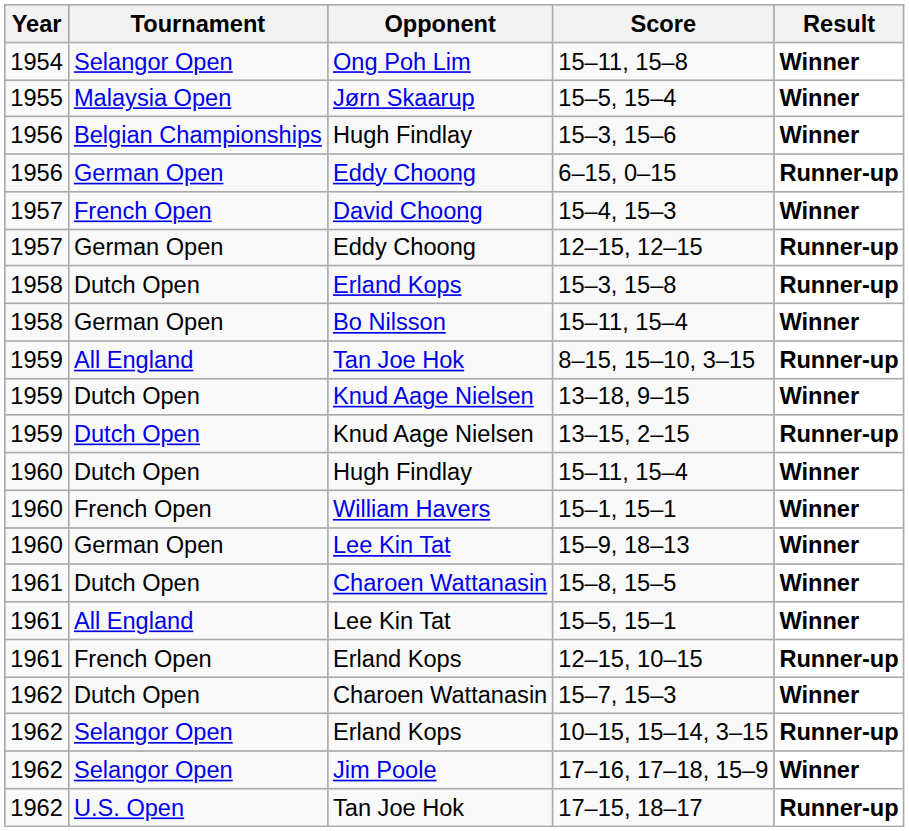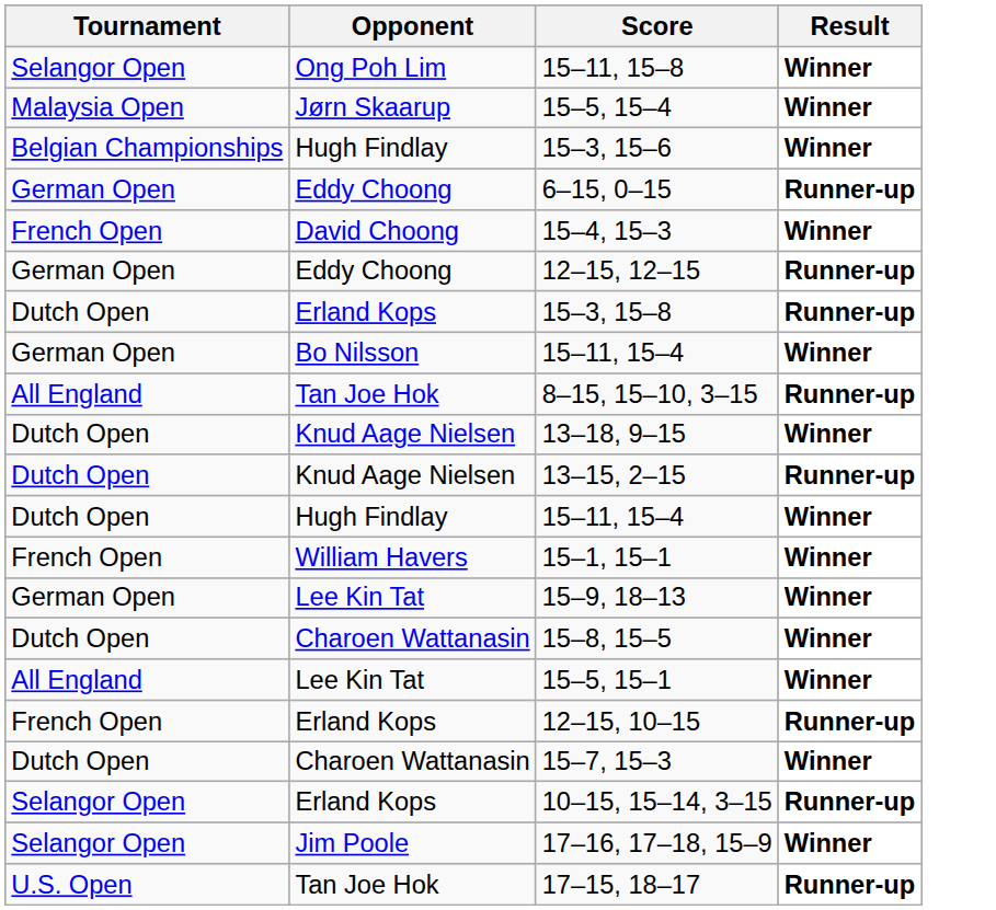- column: Year | 1954 | 1955 | 1956 | 1956 | 1957 | 1957 | 1958 | 1958 | 1959 | 1959 | 1959 | 1960 | 1960 | 1960 | 1961 | 1961 | 1961 | 1962 | 1962 | 1962 | 1962
